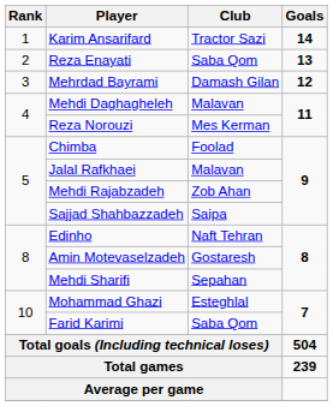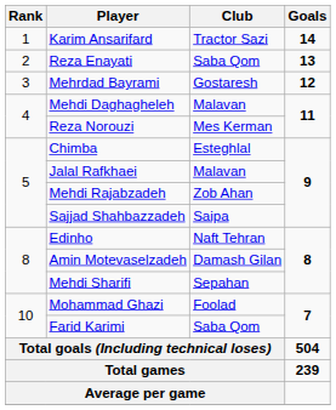Mehrdad Bayrami | Club: Damash Gilan -> Gostaresh
Chimba | Club: Foolad -> Esteghlal
Amin Motevaselzadeh | Club: Gostaresh -> Damash Gilan
Mohammad Ghazi | Club: Esteghlal -> Foolad
